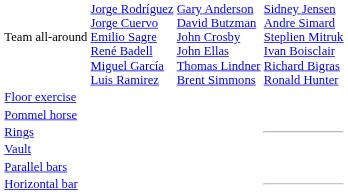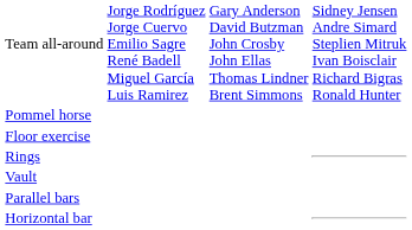rows swapped: Floor exercise <-> Pommel horse
